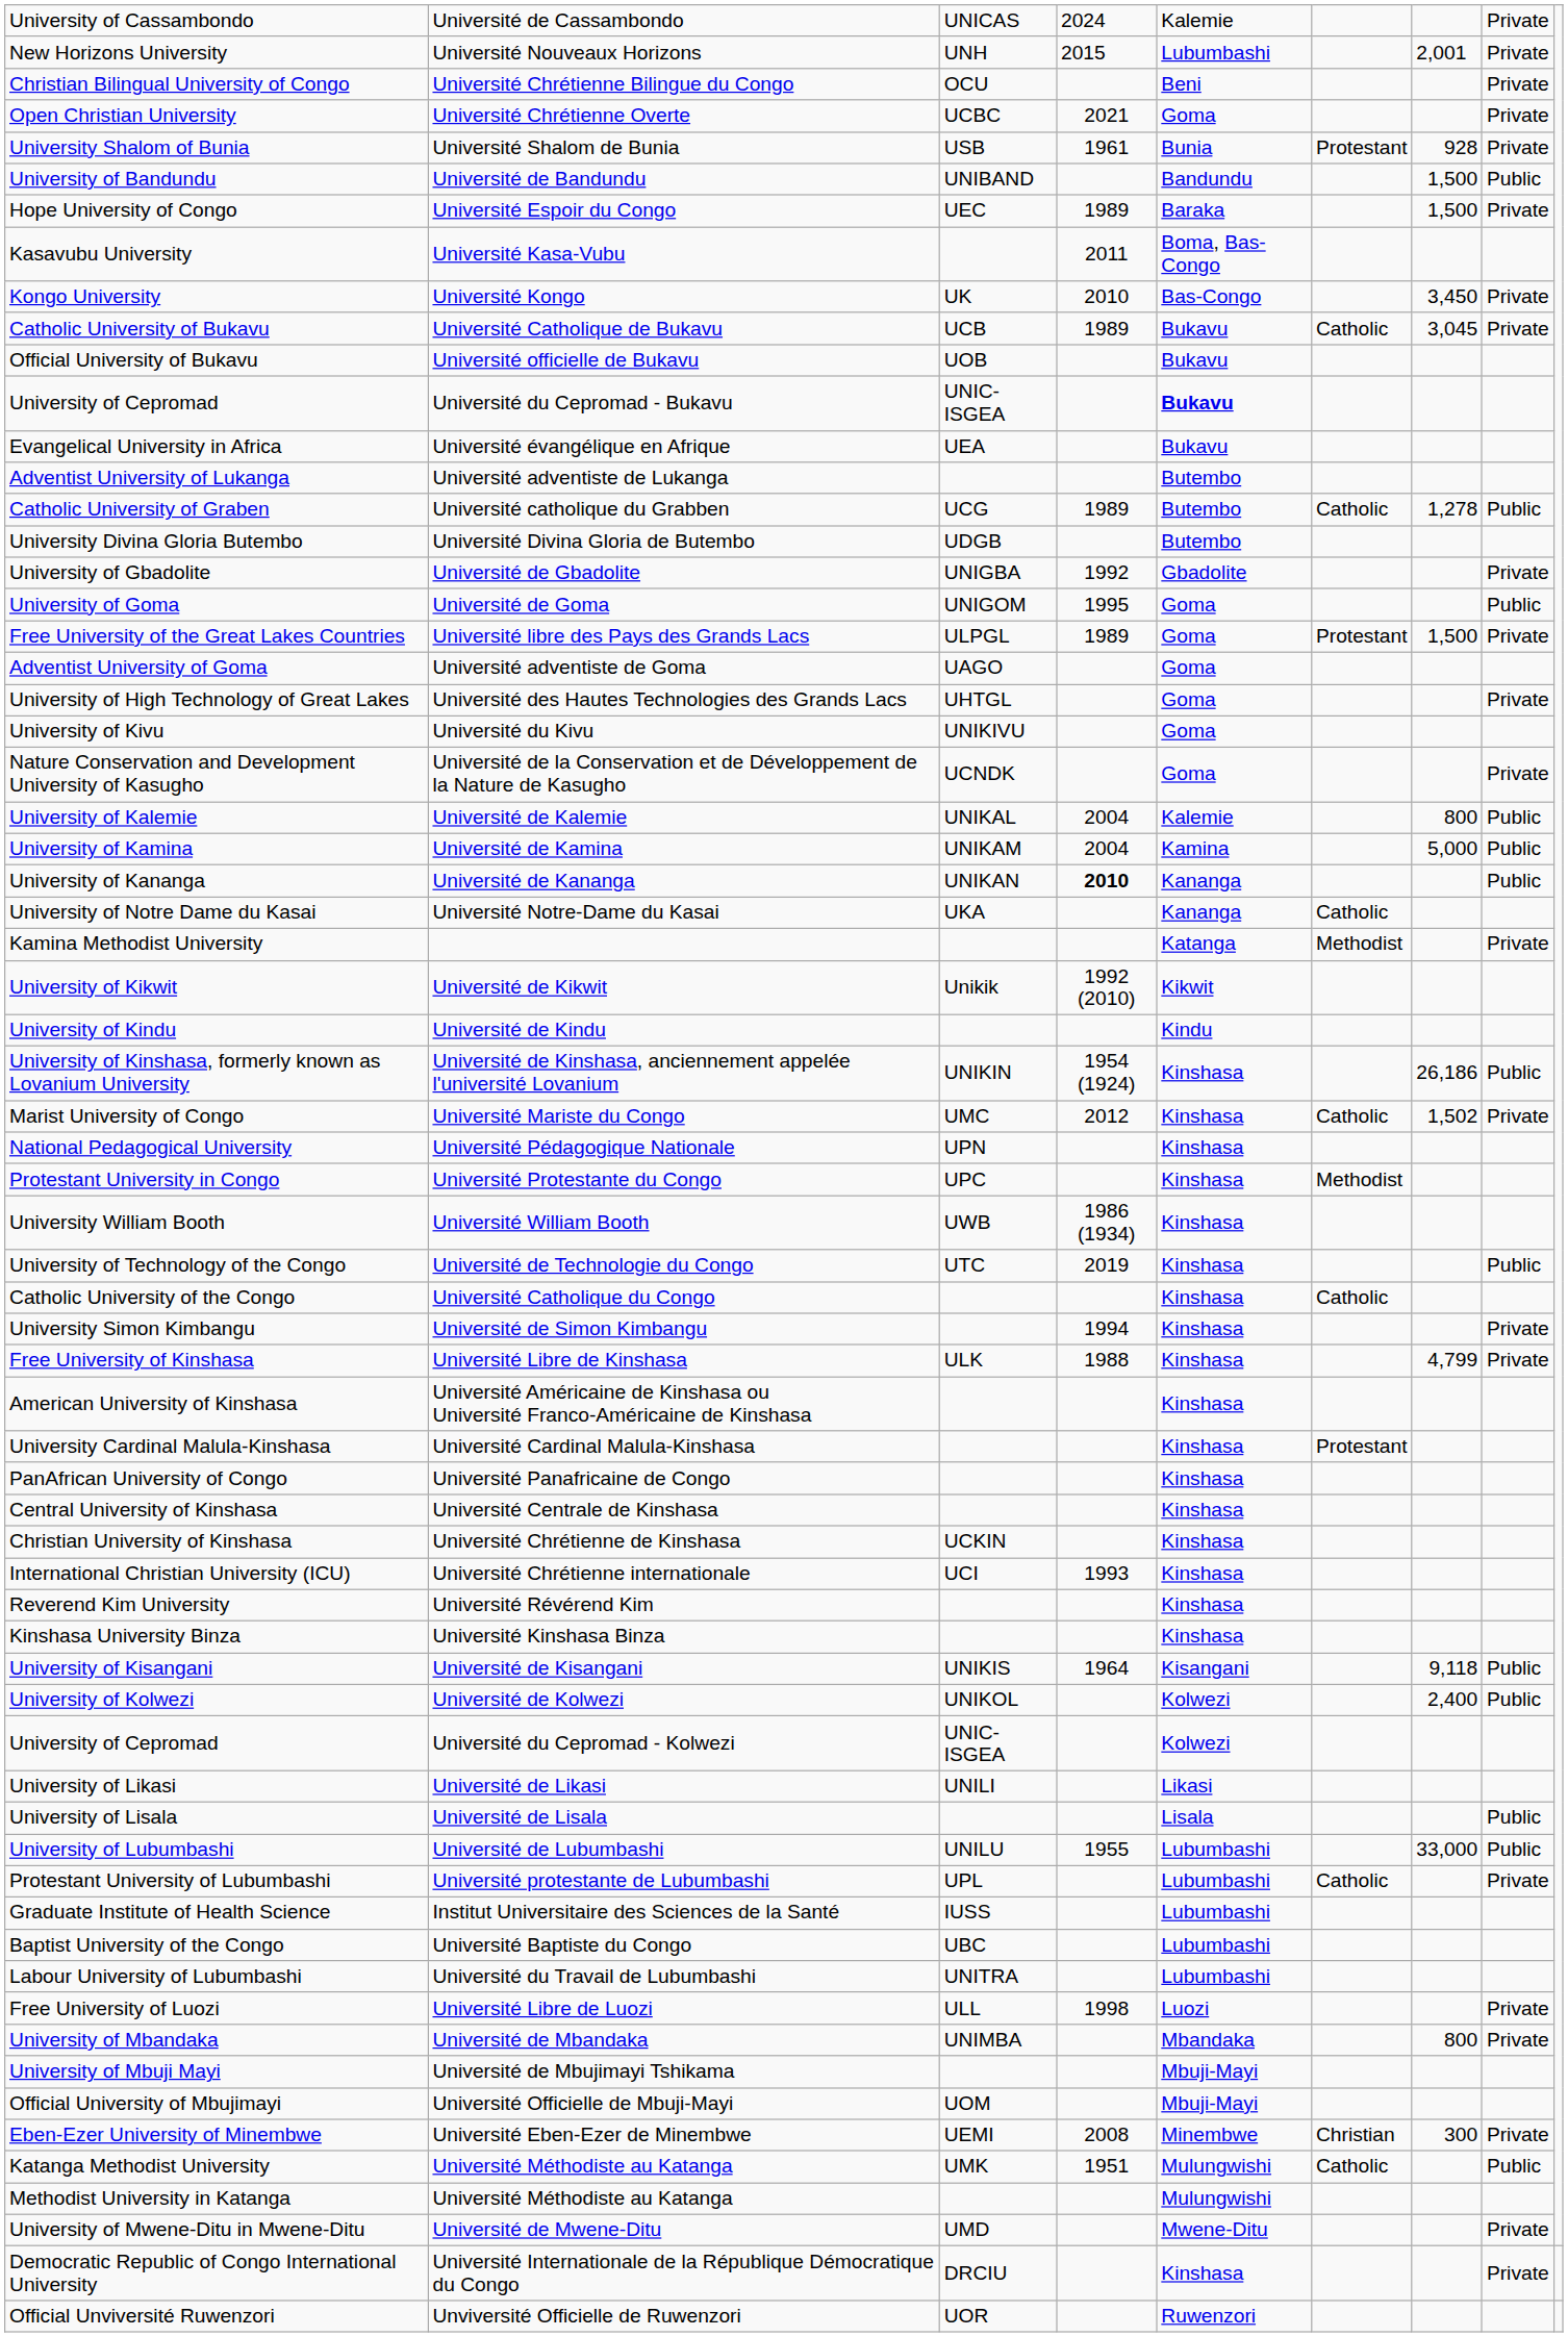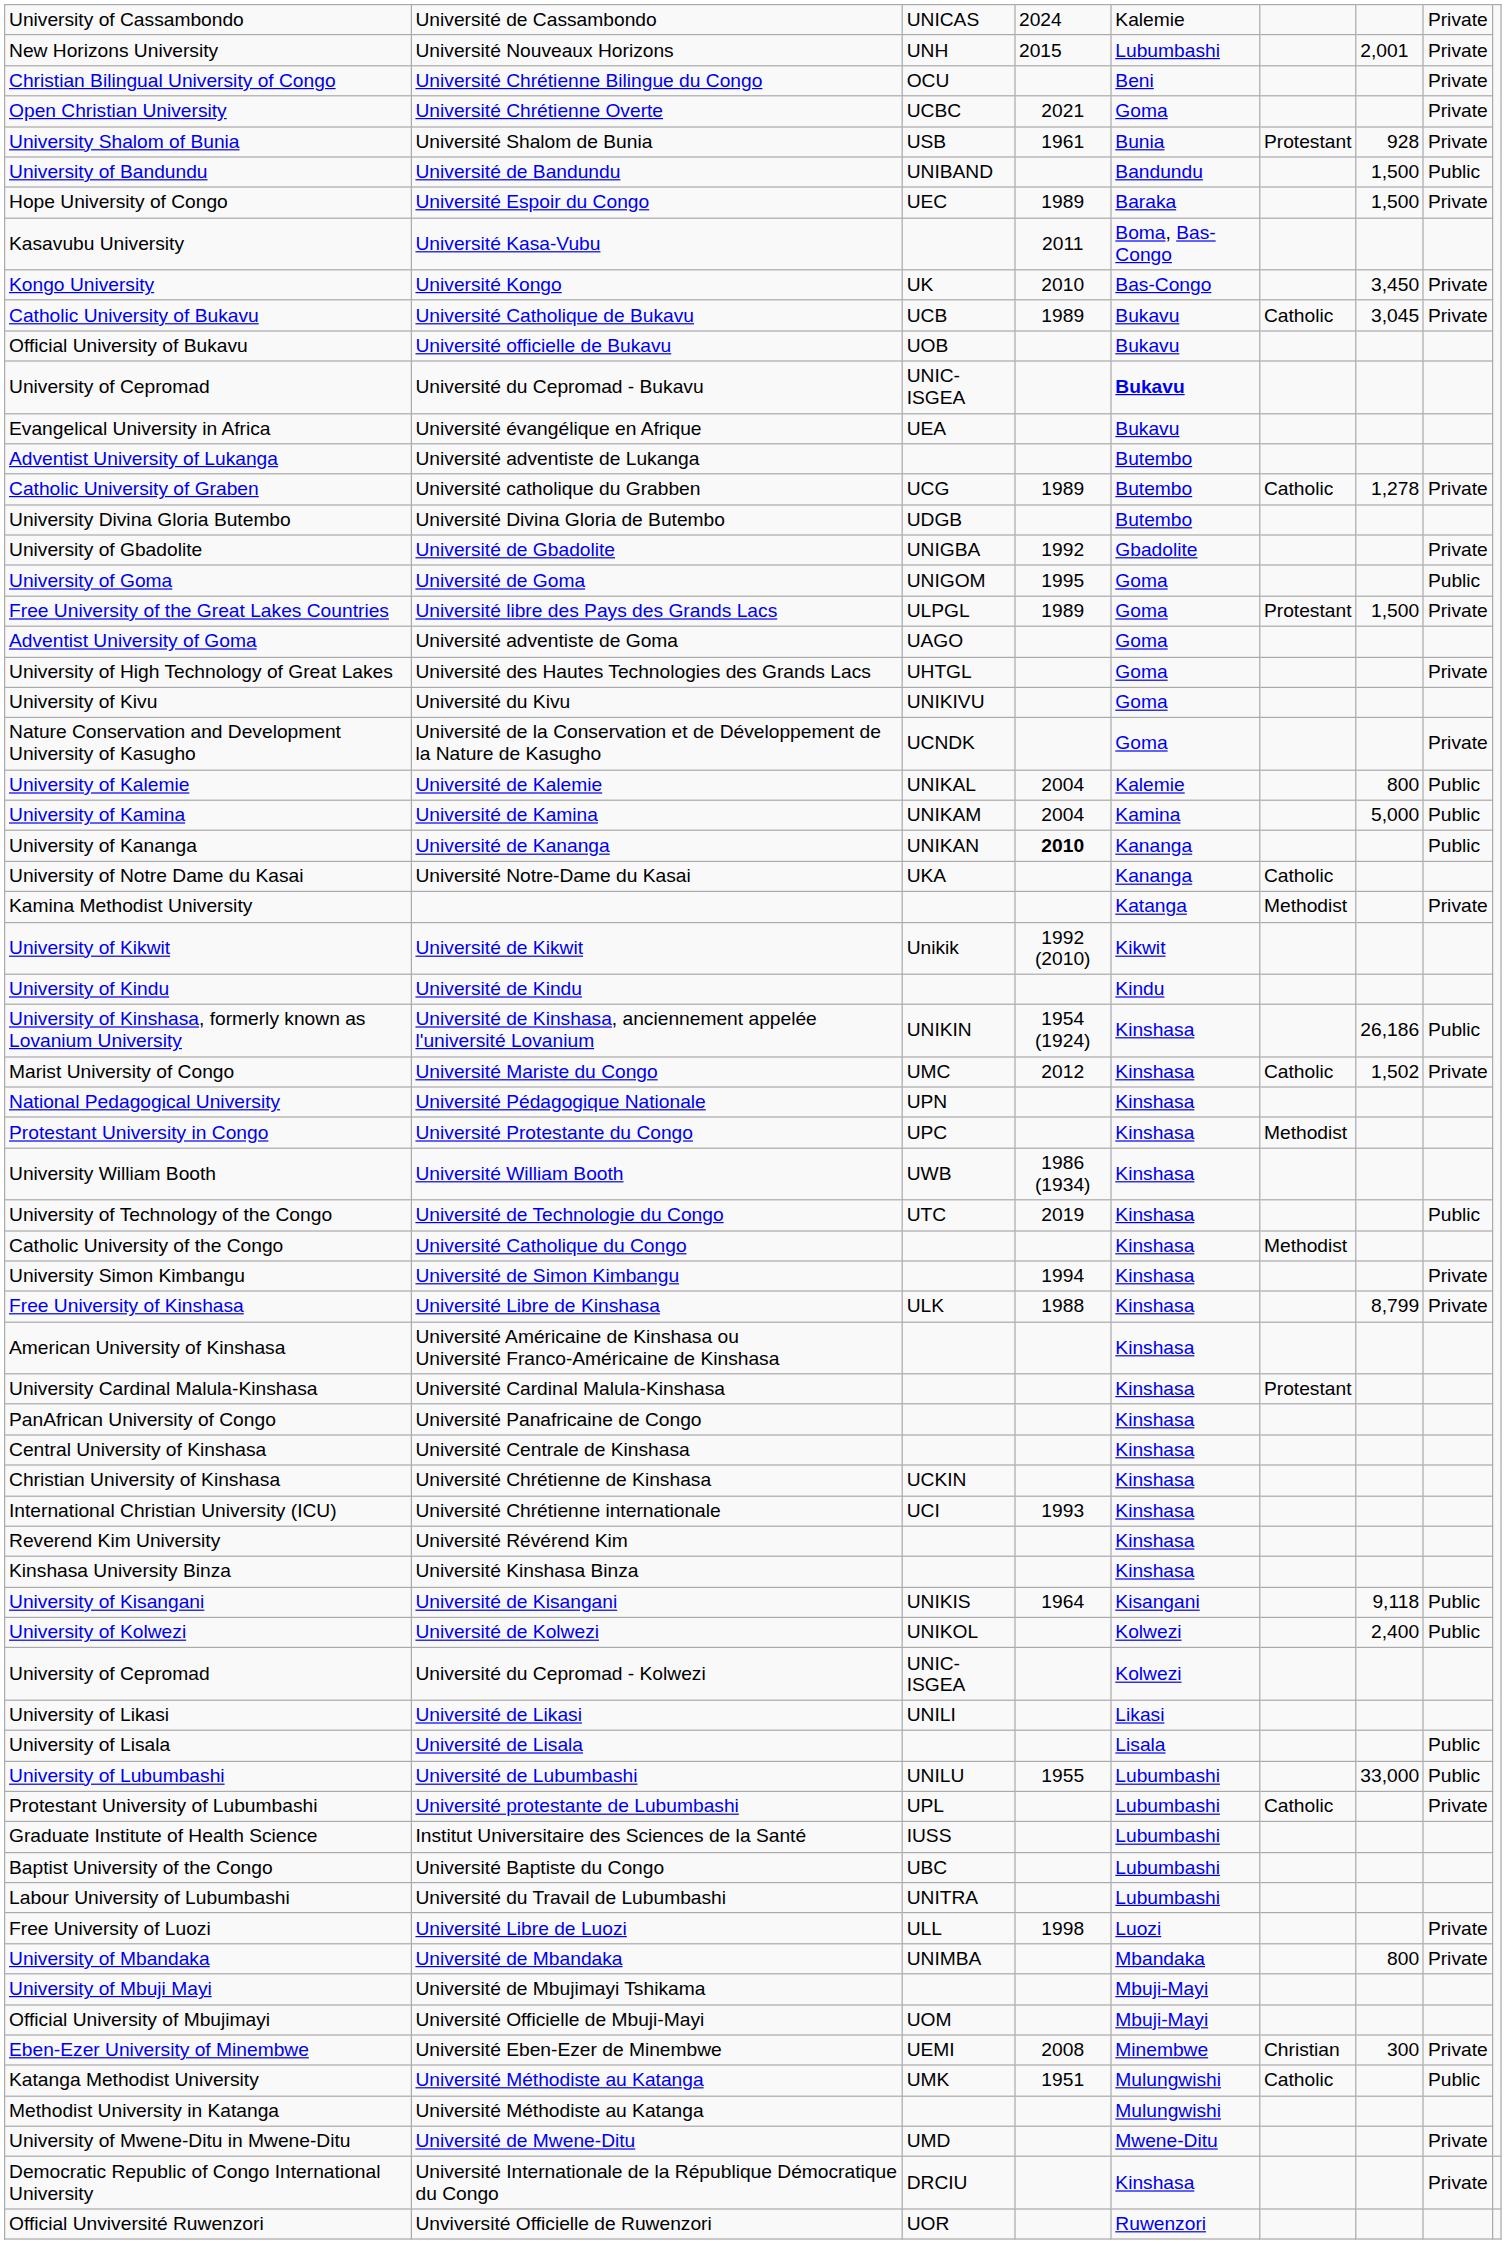Catholic University of Graben | column 8: Public -> Private
Catholic University of the Congo | column 6: Catholic -> Methodist
Free University of Kinshasa | column 7: 4,799 -> 8,799
